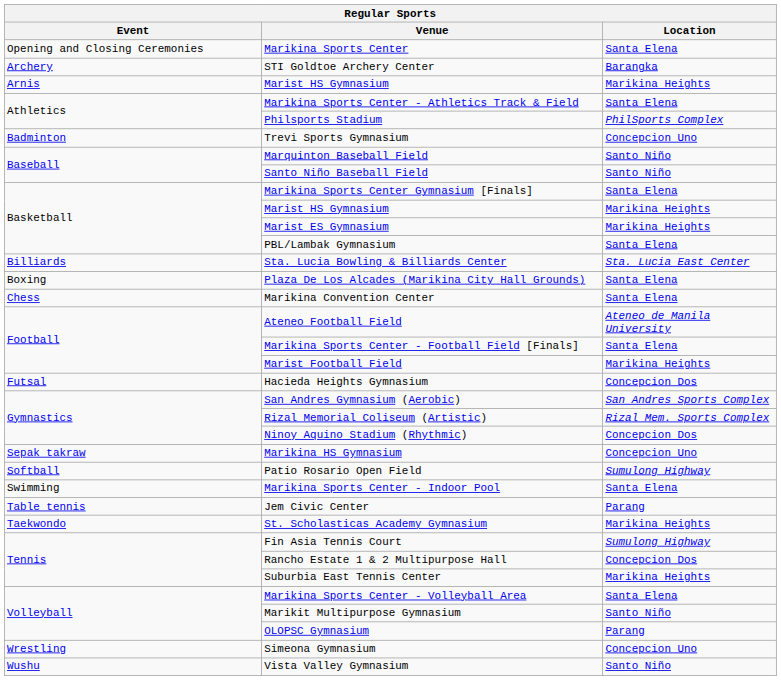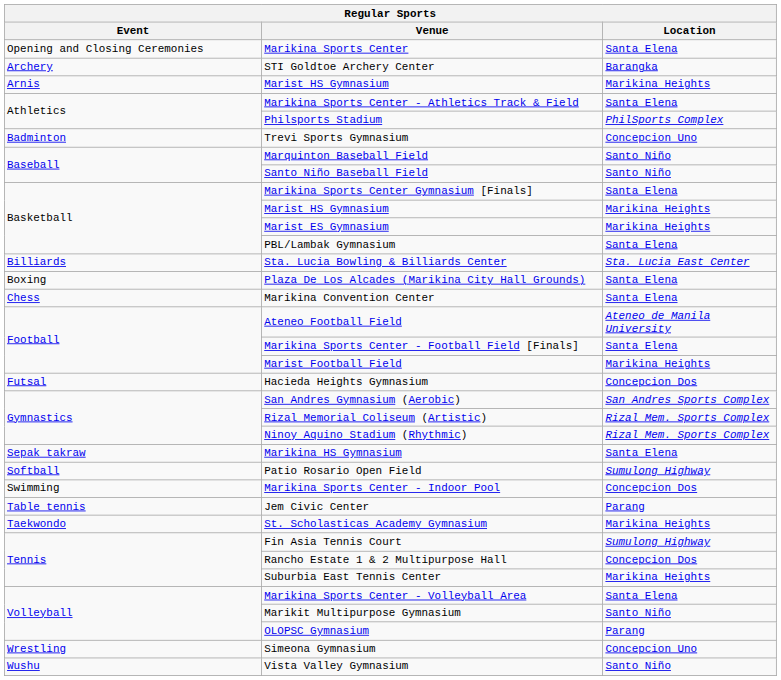Ninoy Aquino Stadium (Rhythmic) | Location: Concepcion Dos -> Rizal Mem. Sports Complex
Marikina HS Gymnasium | Location: Concepcion Uno -> Santa Elena
Marikina Sports Center - Indoor Pool | Location: Santa Elena -> Concepcion Dos
